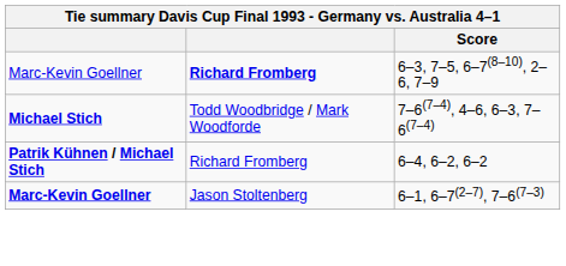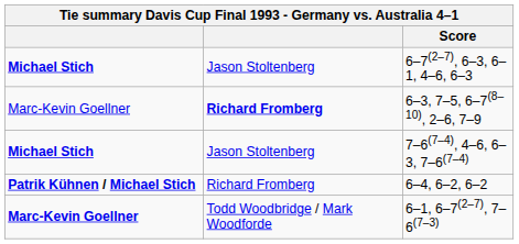+ row: Michael Stich | Jason Stoltenberg | 6–7(2–7), 6–3, 6–1, 4–6, 6–3
7–6(7–4), 4–6, 6–3, 7–6(7–4) | column 2: Todd Woodbridge / Mark Woodforde -> Jason Stoltenberg
6–1, 6–7(2–7), 7–6(7–3) | column 2: Jason Stoltenberg -> Todd Woodbridge / Mark Woodforde
